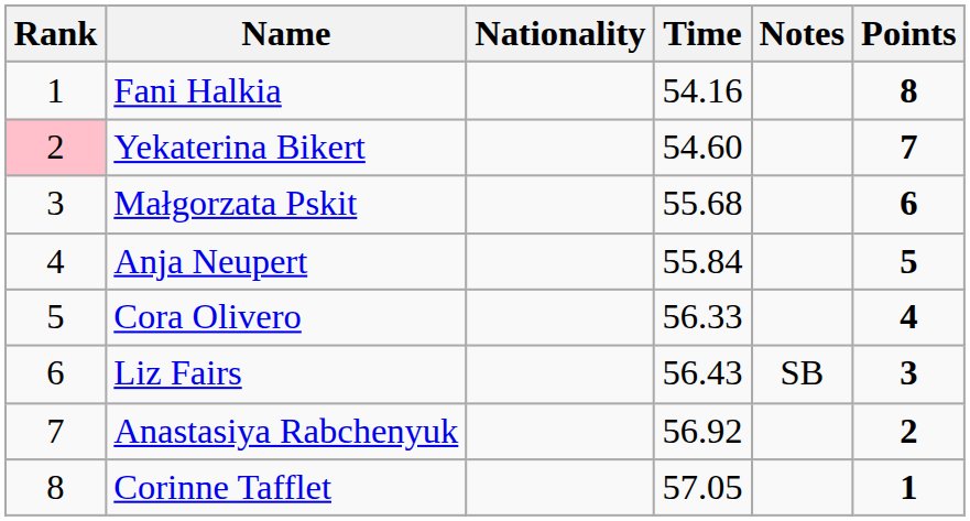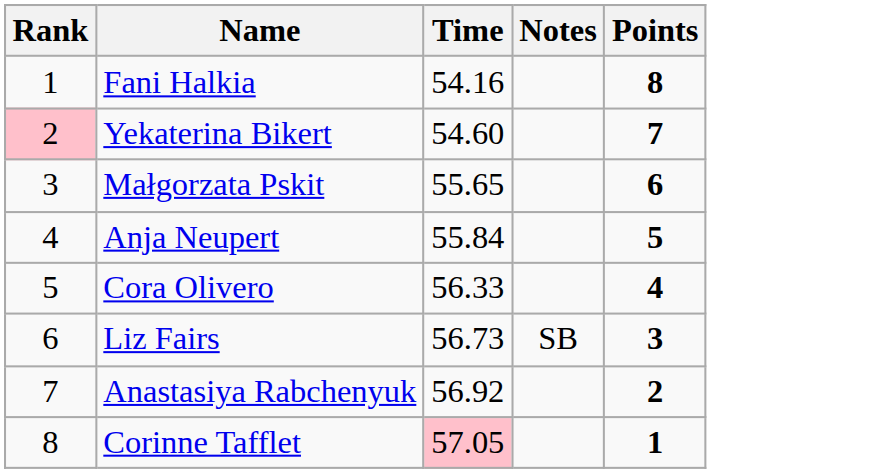- column: Nationality
Małgorzata Pskit | Time: 55.68 -> 55.65
Liz Fairs | Time: 56.43 -> 56.73
Corinne Tafflet | Time: no background -> pink background
